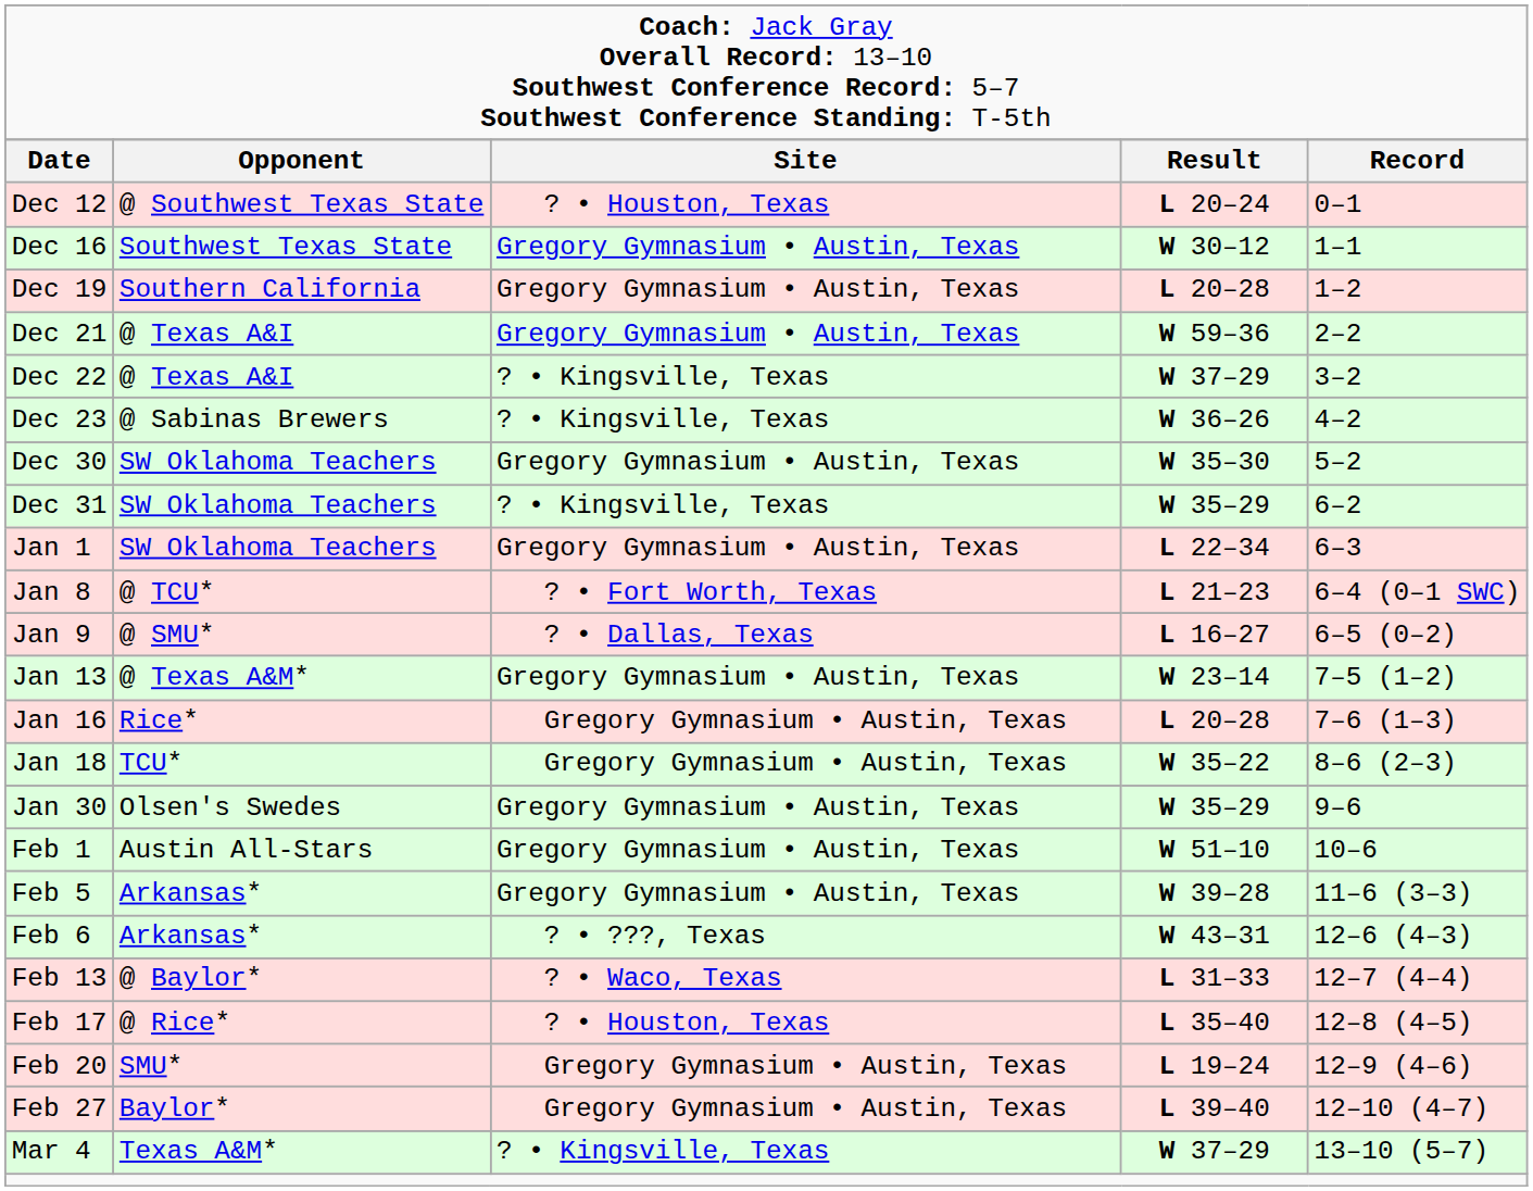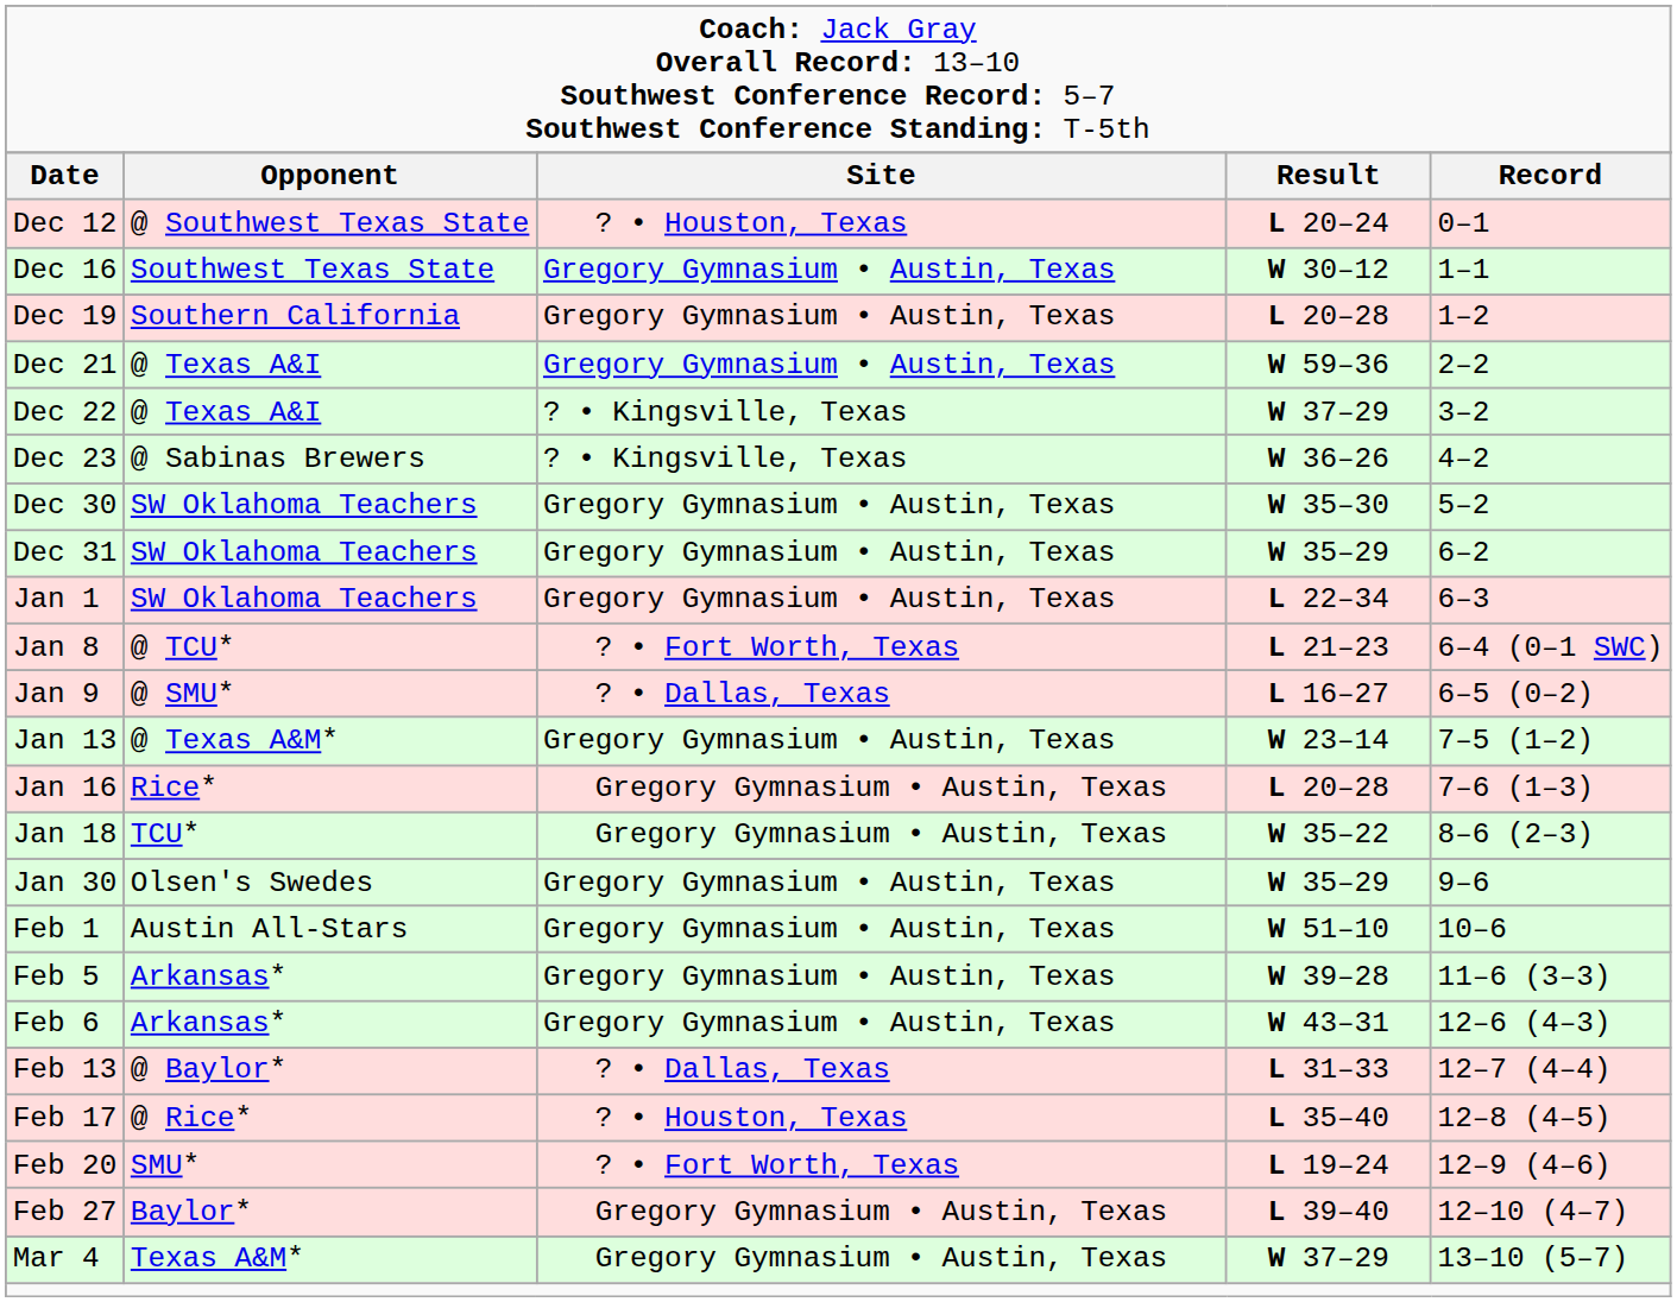Dec 31 | column 3: ? • Kingsville, Texas -> Gregory Gymnasium • Austin, Texas
Feb 6 | column 3: ? • ???, Texas -> Gregory Gymnasium • Austin, Texas
Feb 13 | column 3: ? • Waco, Texas -> ? • Dallas, Texas
Feb 20 | column 3: Gregory Gymnasium • Austin, Texas -> ? • Fort Worth, Texas
Mar 4 | column 3: ? • Kingsville, Texas -> Gregory Gymnasium • Austin, Texas
